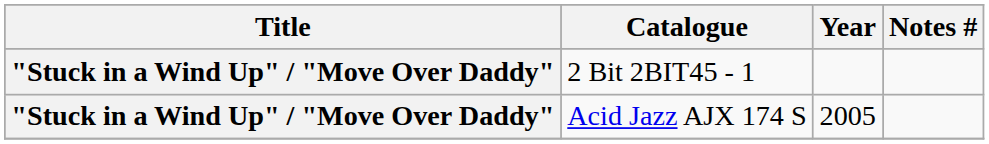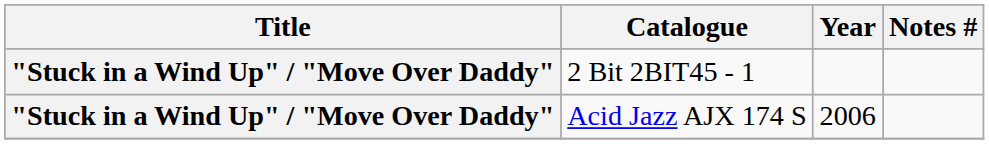Acid Jazz AJX 174 S | Year: 2005 -> 2006
